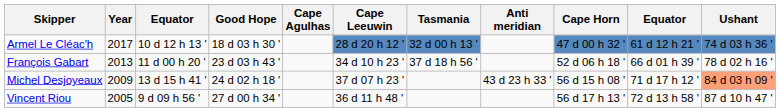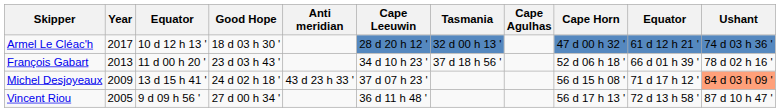columns swapped: Cape Agulhas <-> Anti meridian
